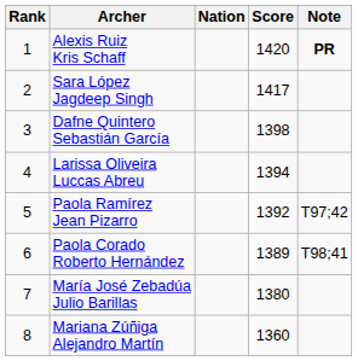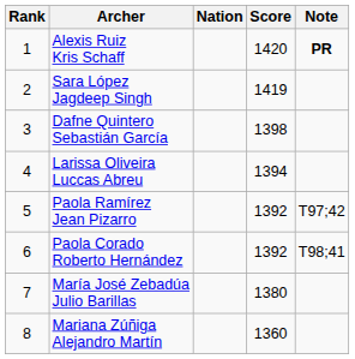Sara López Jagdeep Singh | Score: 1417 -> 1419
Paola Corado Roberto Hernández | Score: 1389 -> 1392
